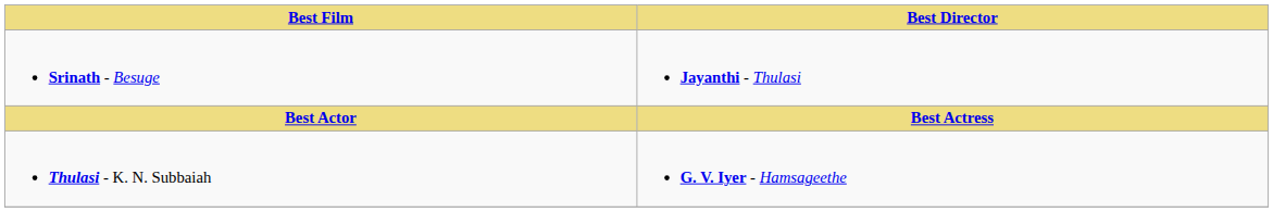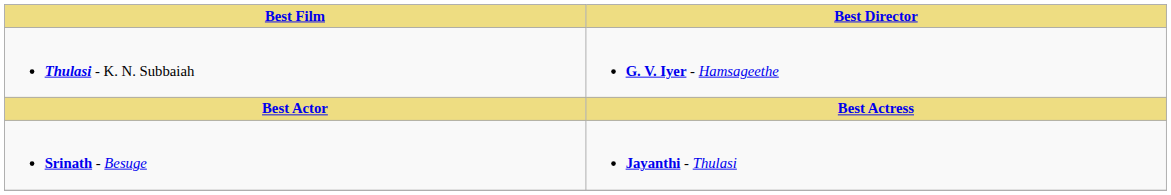rows swapped: Thulasi - K. N. Subbaiah <-> Srinath - Besuge
